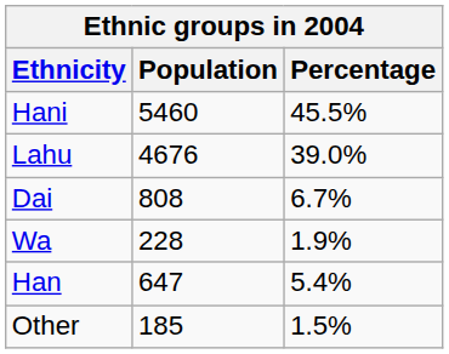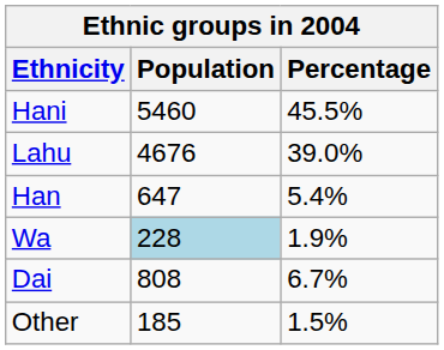rows swapped: Han <-> Dai
Wa | Population: no background -> lightblue background
